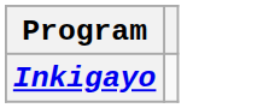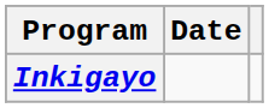+ column: Date
